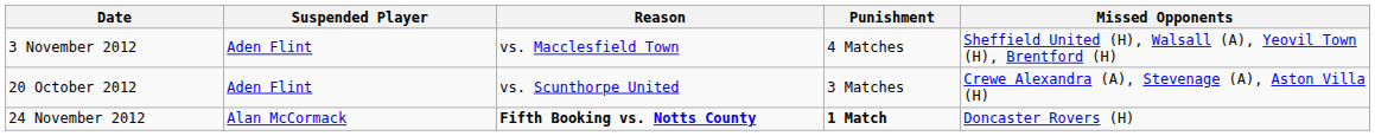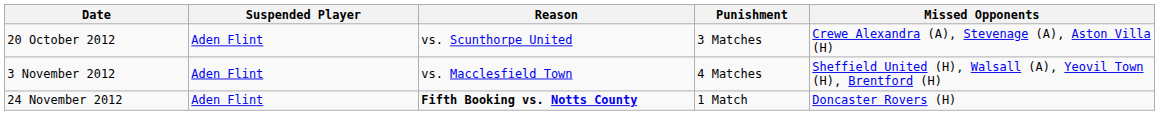rows swapped: 20 October 2012 <-> 3 November 2012
24 November 2012 | Suspended Player: Alan McCormack -> Aden Flint
24 November 2012 | Punishment: bold -> normal
